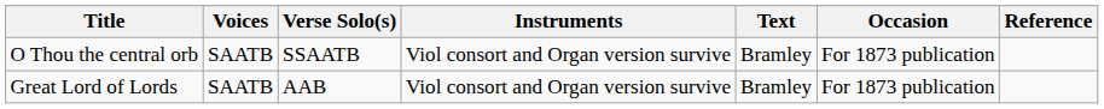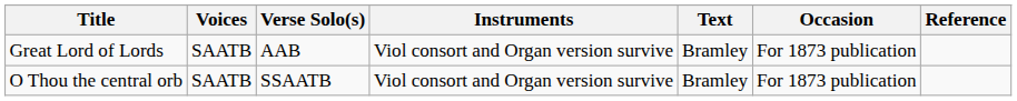rows swapped: O Thou the central orb <-> Great Lord of Lords
